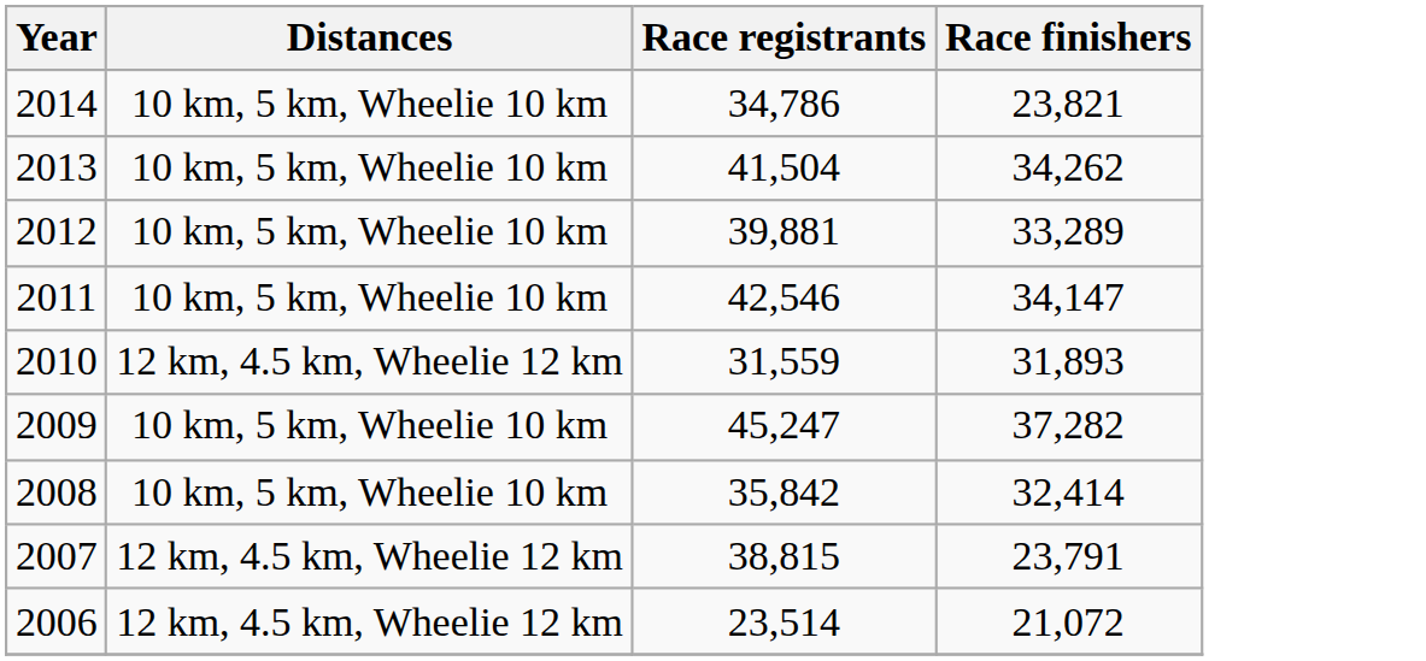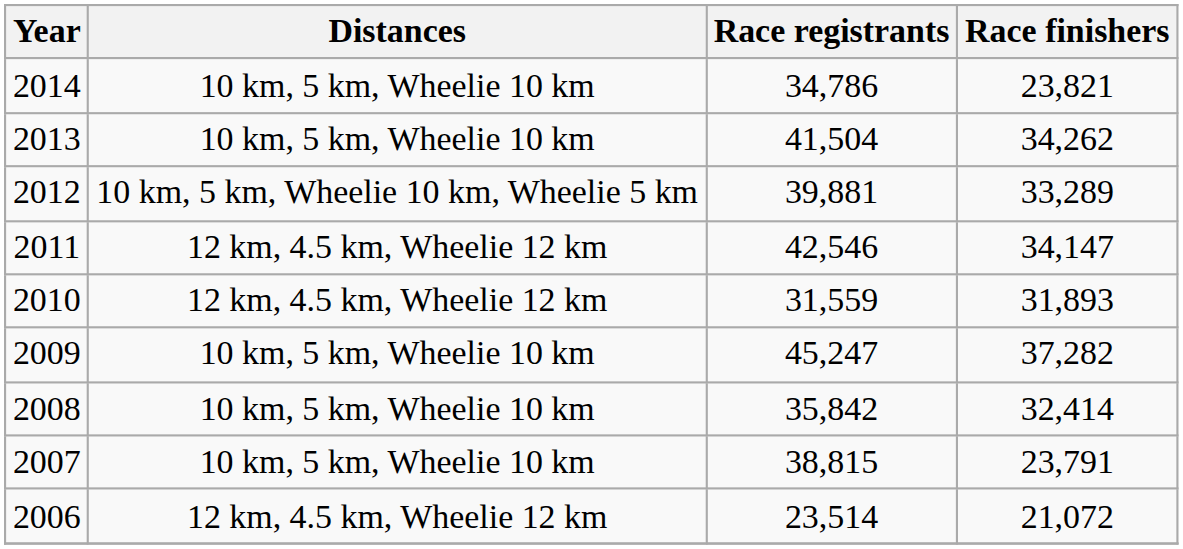2012 | Distances: 10 km, 5 km, Wheelie 10 km -> 10 km, 5 km, Wheelie 10 km, Wheelie 5 km
2011 | Distances: 10 km, 5 km, Wheelie 10 km -> 12 km, 4.5 km, Wheelie 12 km
2007 | Distances: 12 km, 4.5 km, Wheelie 12 km -> 10 km, 5 km, Wheelie 10 km
